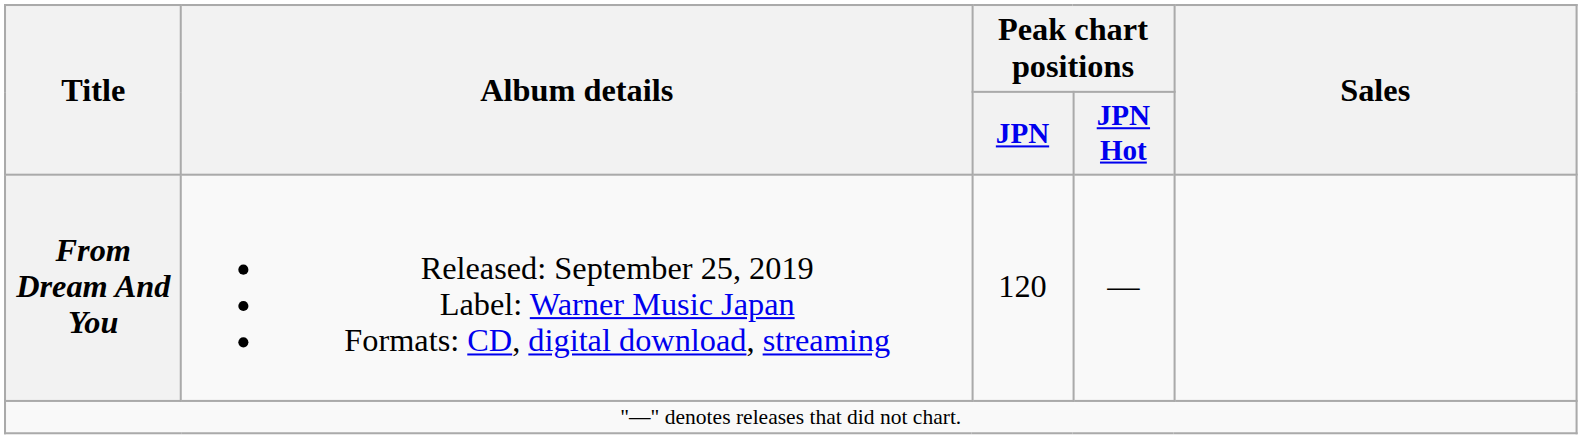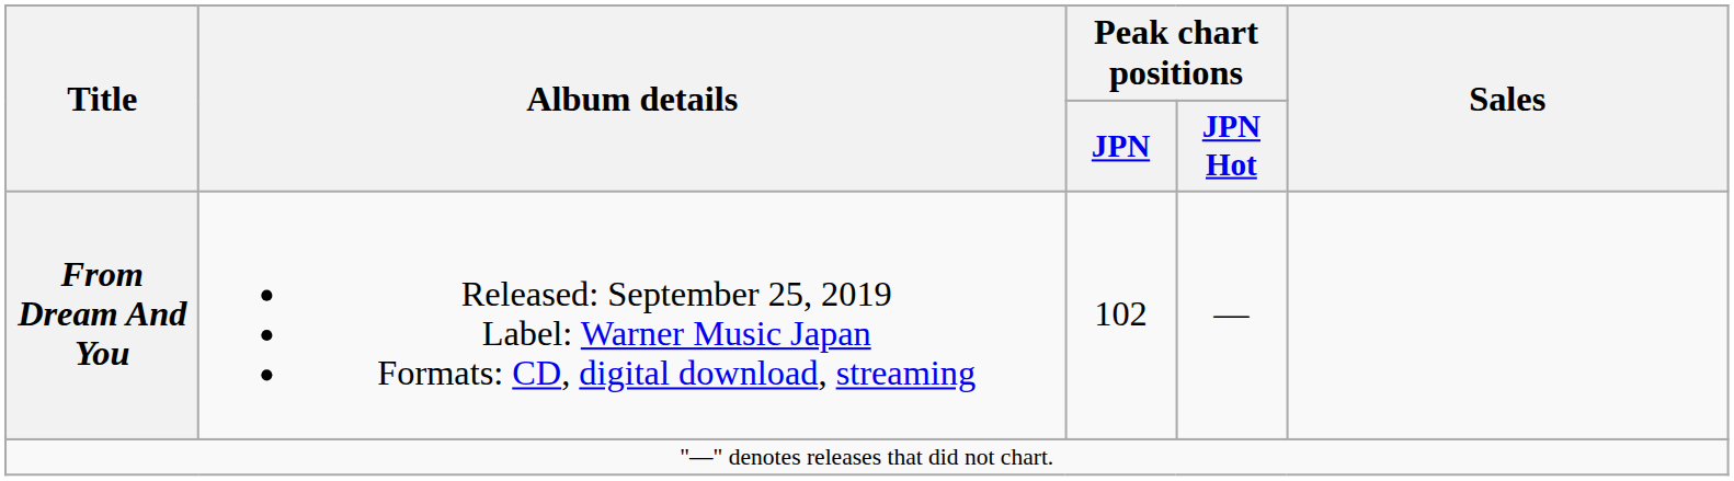From Dream And You | Peak chart positions / JPN: 120 -> 102
